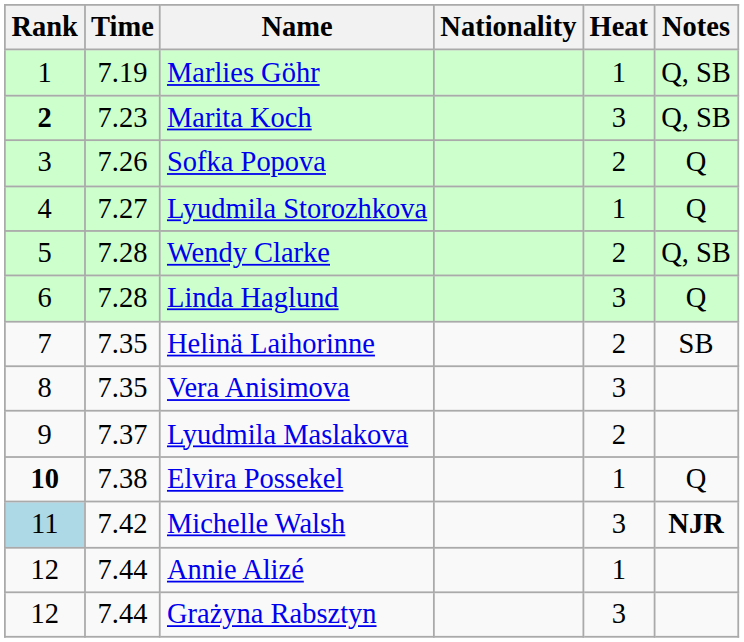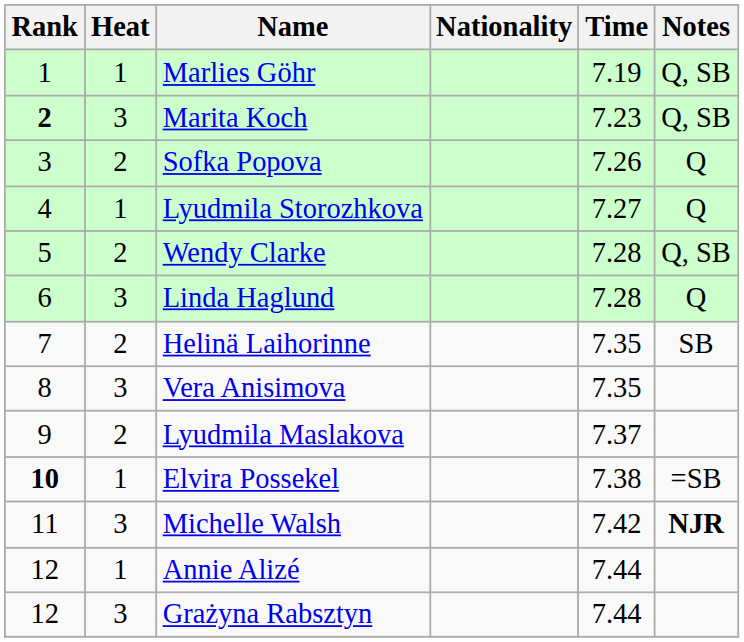columns swapped: Heat <-> Time
Elvira Possekel | Notes: Q -> =SB
Michelle Walsh | Rank: lightblue background -> no background
